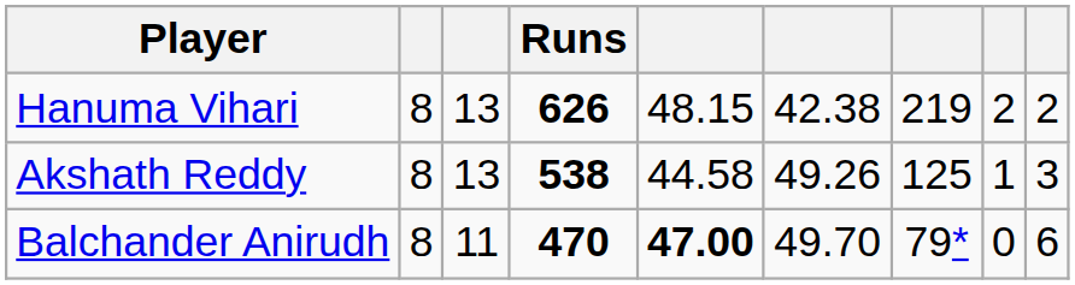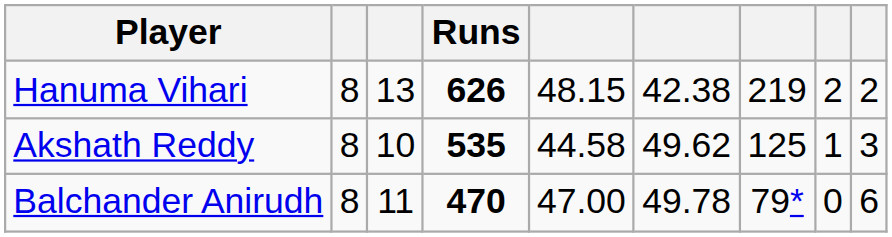Akshath Reddy | column 3: 13 -> 10
Akshath Reddy | Runs: 538 -> 535
Akshath Reddy | column 6: 49.26 -> 49.62
Balchander Anirudh | column 5: bold -> normal
Balchander Anirudh | column 6: 49.70 -> 49.78
